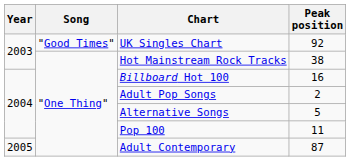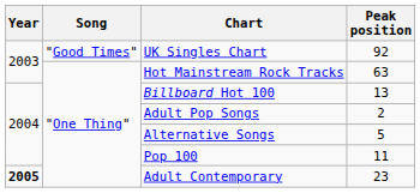Hot Mainstream Rock Tracks | Peak position: 38 -> 63
Billboard Hot 100 | Peak position: 16 -> 13
Adult Contemporary | Year: normal -> bold
Adult Contemporary | Peak position: 87 -> 23
